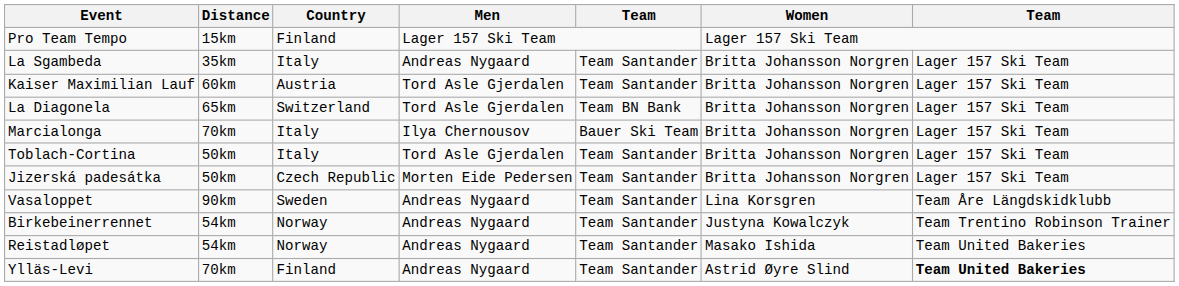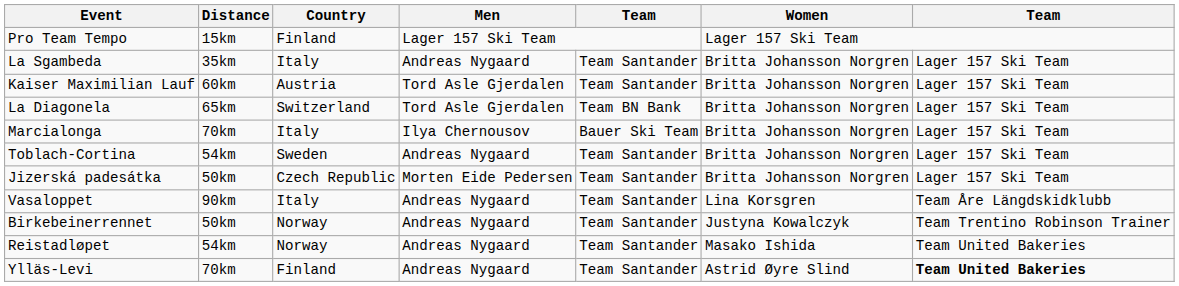Toblach-Cortina | Distance: 50km -> 54km
Toblach-Cortina | Country: Italy -> Sweden
Toblach-Cortina | Men: Tord Asle Gjerdalen -> Andreas Nygaard
Vasaloppet | Country: Sweden -> Italy
Birkebeinerrennet | Distance: 54km -> 50km
